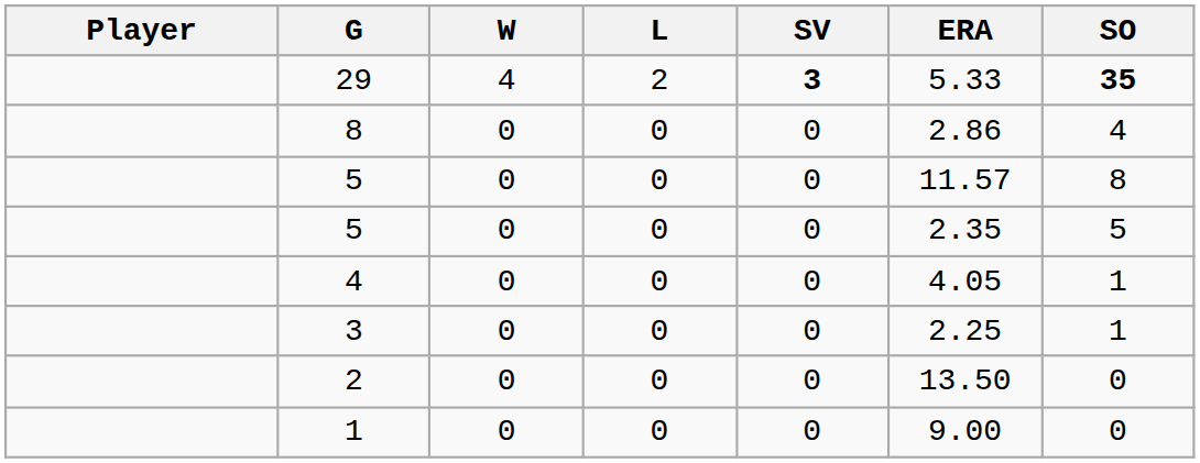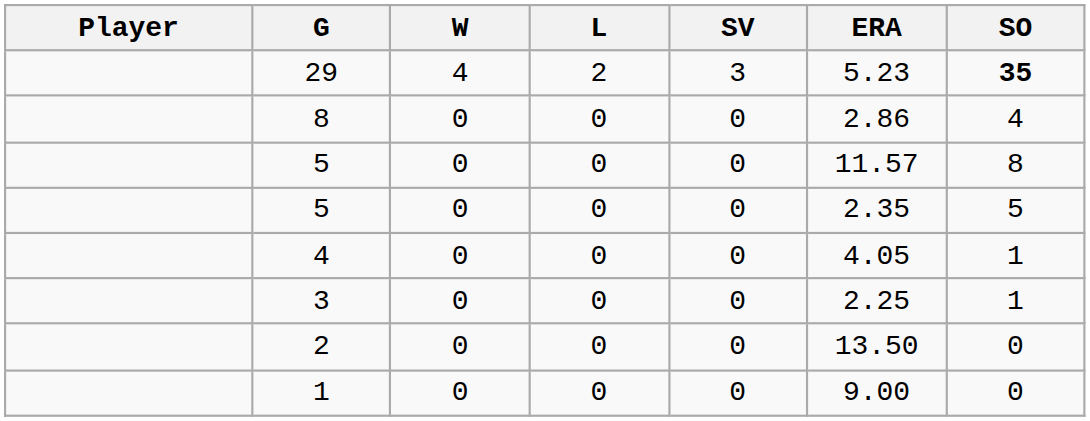29 | SV: bold -> normal
29 | ERA: 5.33 -> 5.23
